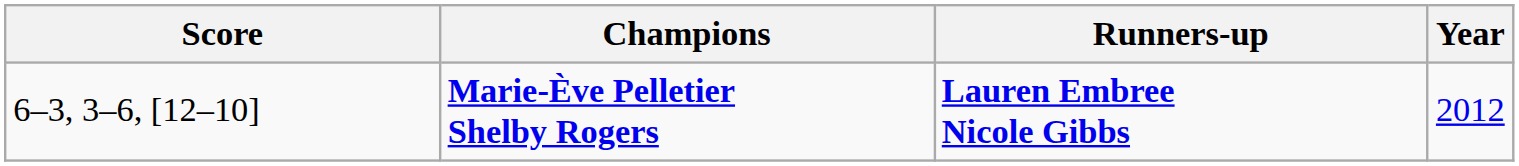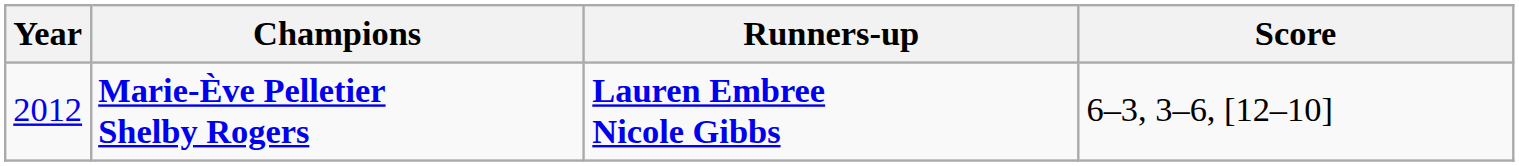columns swapped: Year <-> Score
